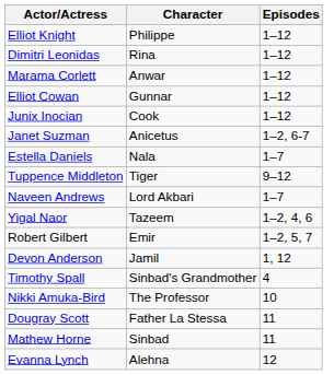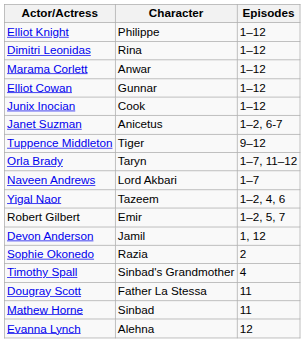- row: Estella Daniels | Nala | 1–7
+ row: Orla Brady | Taryn | 1–7, 11–12
+ row: Sophie Okonedo | Razia | 2
- row: Nikki Amuka-Bird | The Professor | 10
